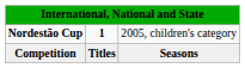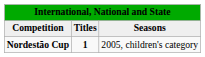rows swapped: Competition <-> Nordestão Cup
